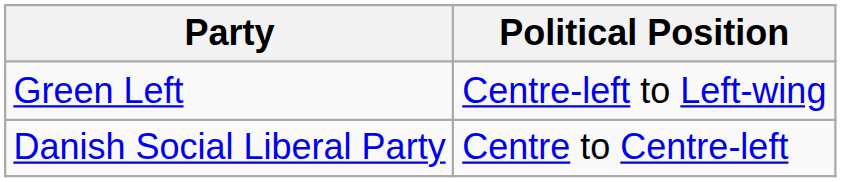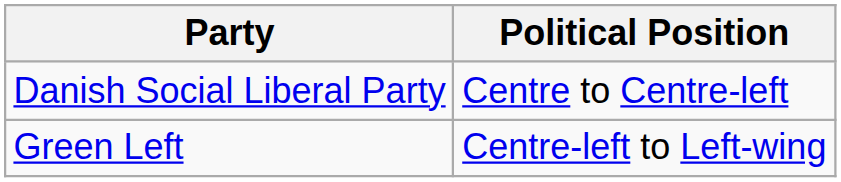rows swapped: Danish Social Liberal Party <-> Green Left
